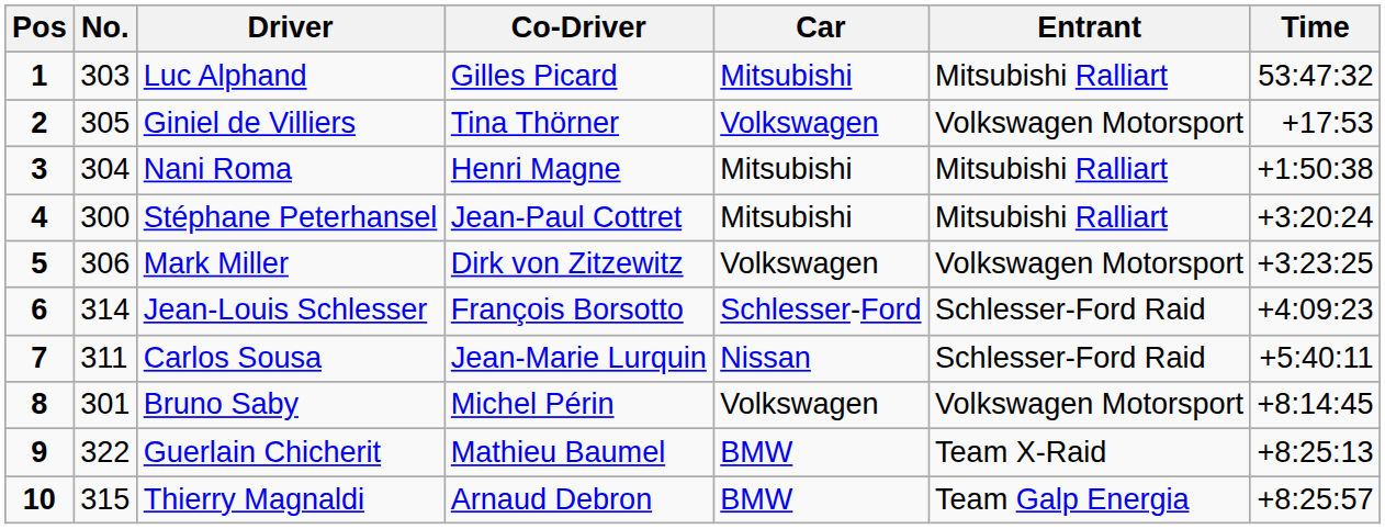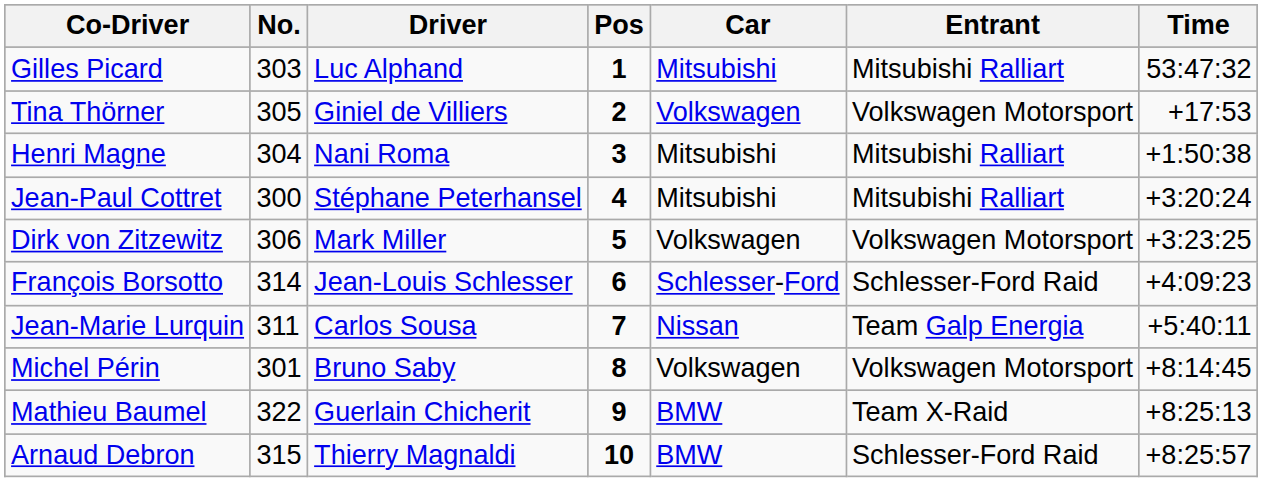columns swapped: Pos <-> Co-Driver
Carlos Sousa | Entrant: Schlesser-Ford Raid -> Team Galp Energia
Thierry Magnaldi | Entrant: Team Galp Energia -> Schlesser-Ford Raid
